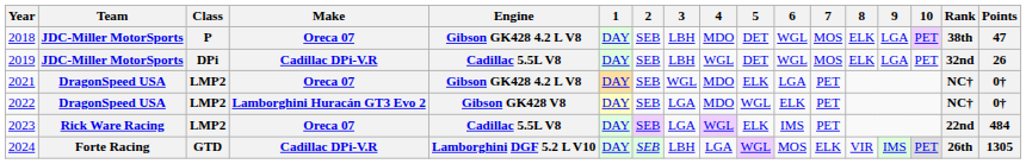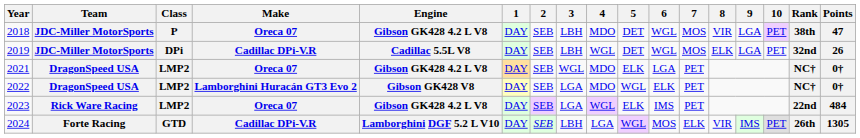2018 | 8: ELK -> VIR
2023 | Engine: Cadillac 5.5L V8 -> Gibson GK428 4.2 L V8
